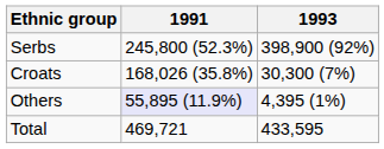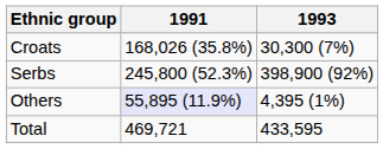rows swapped: Serbs <-> Croats
